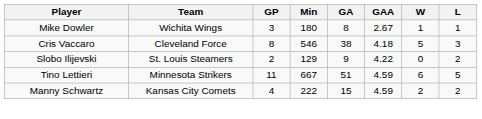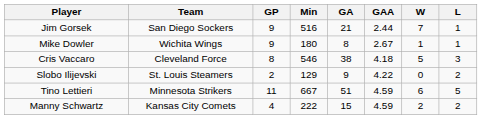+ row: Jim Gorsek | San Diego Sockers | 9 | 516 | 21 | 2.44 | 7 | 1
Mike Dowler | GP: 3 -> 9
